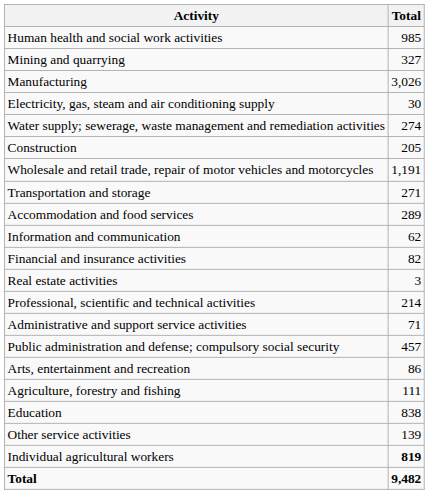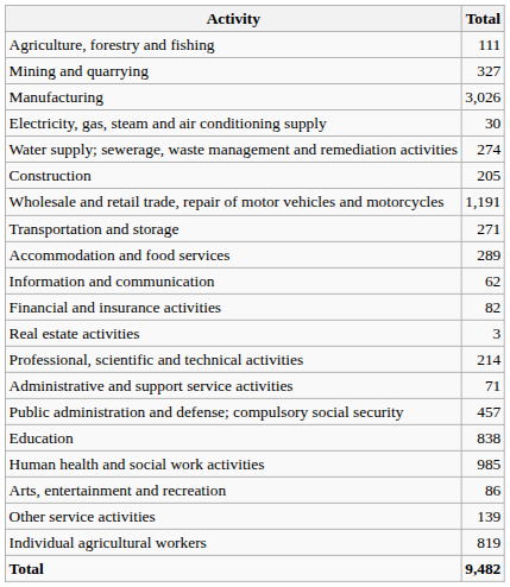rows swapped: Agriculture, forestry and fishing <-> Human health and social work activities
rows swapped: Education <-> Arts, entertainment and recreation
Individual agricultural workers | Total: bold -> normal
